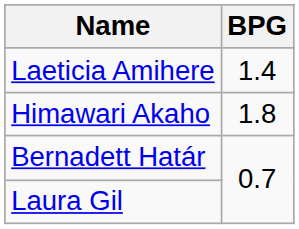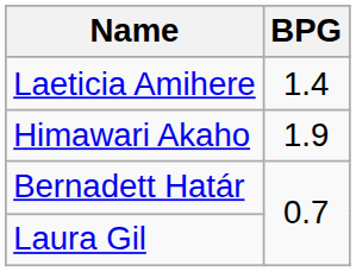Himawari Akaho | BPG: 1.8 -> 1.9
